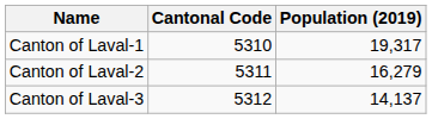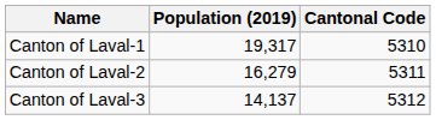columns swapped: Population (2019) <-> Cantonal Code
